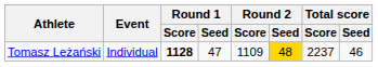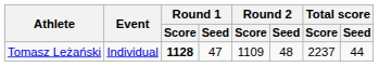Tomasz Leżański | Round 2 / Seed: gold background -> no background
Tomasz Leżański | Total score / Seed: 46 -> 44
